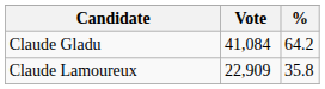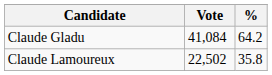Claude Lamoureux | Vote: 22,909 -> 22,502
